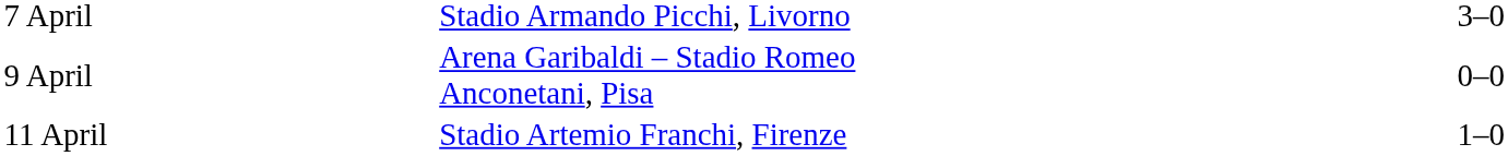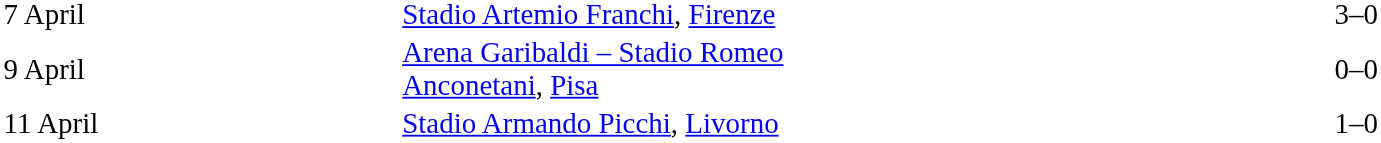7 April | column 2: Stadio Armando Picchi, Livorno -> Stadio Artemio Franchi, Firenze
11 April | column 2: Stadio Artemio Franchi, Firenze -> Stadio Armando Picchi, Livorno
